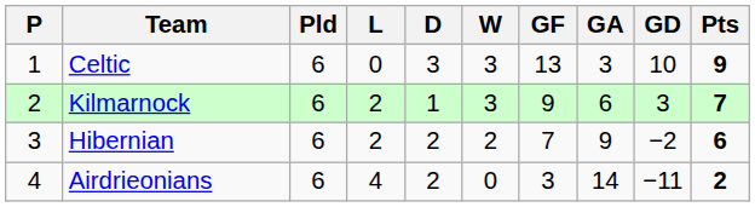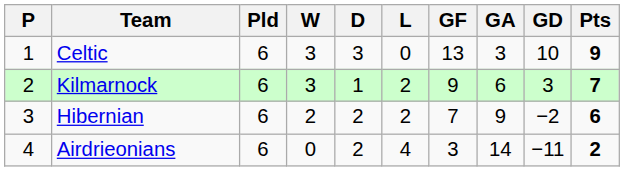columns swapped: W <-> L
